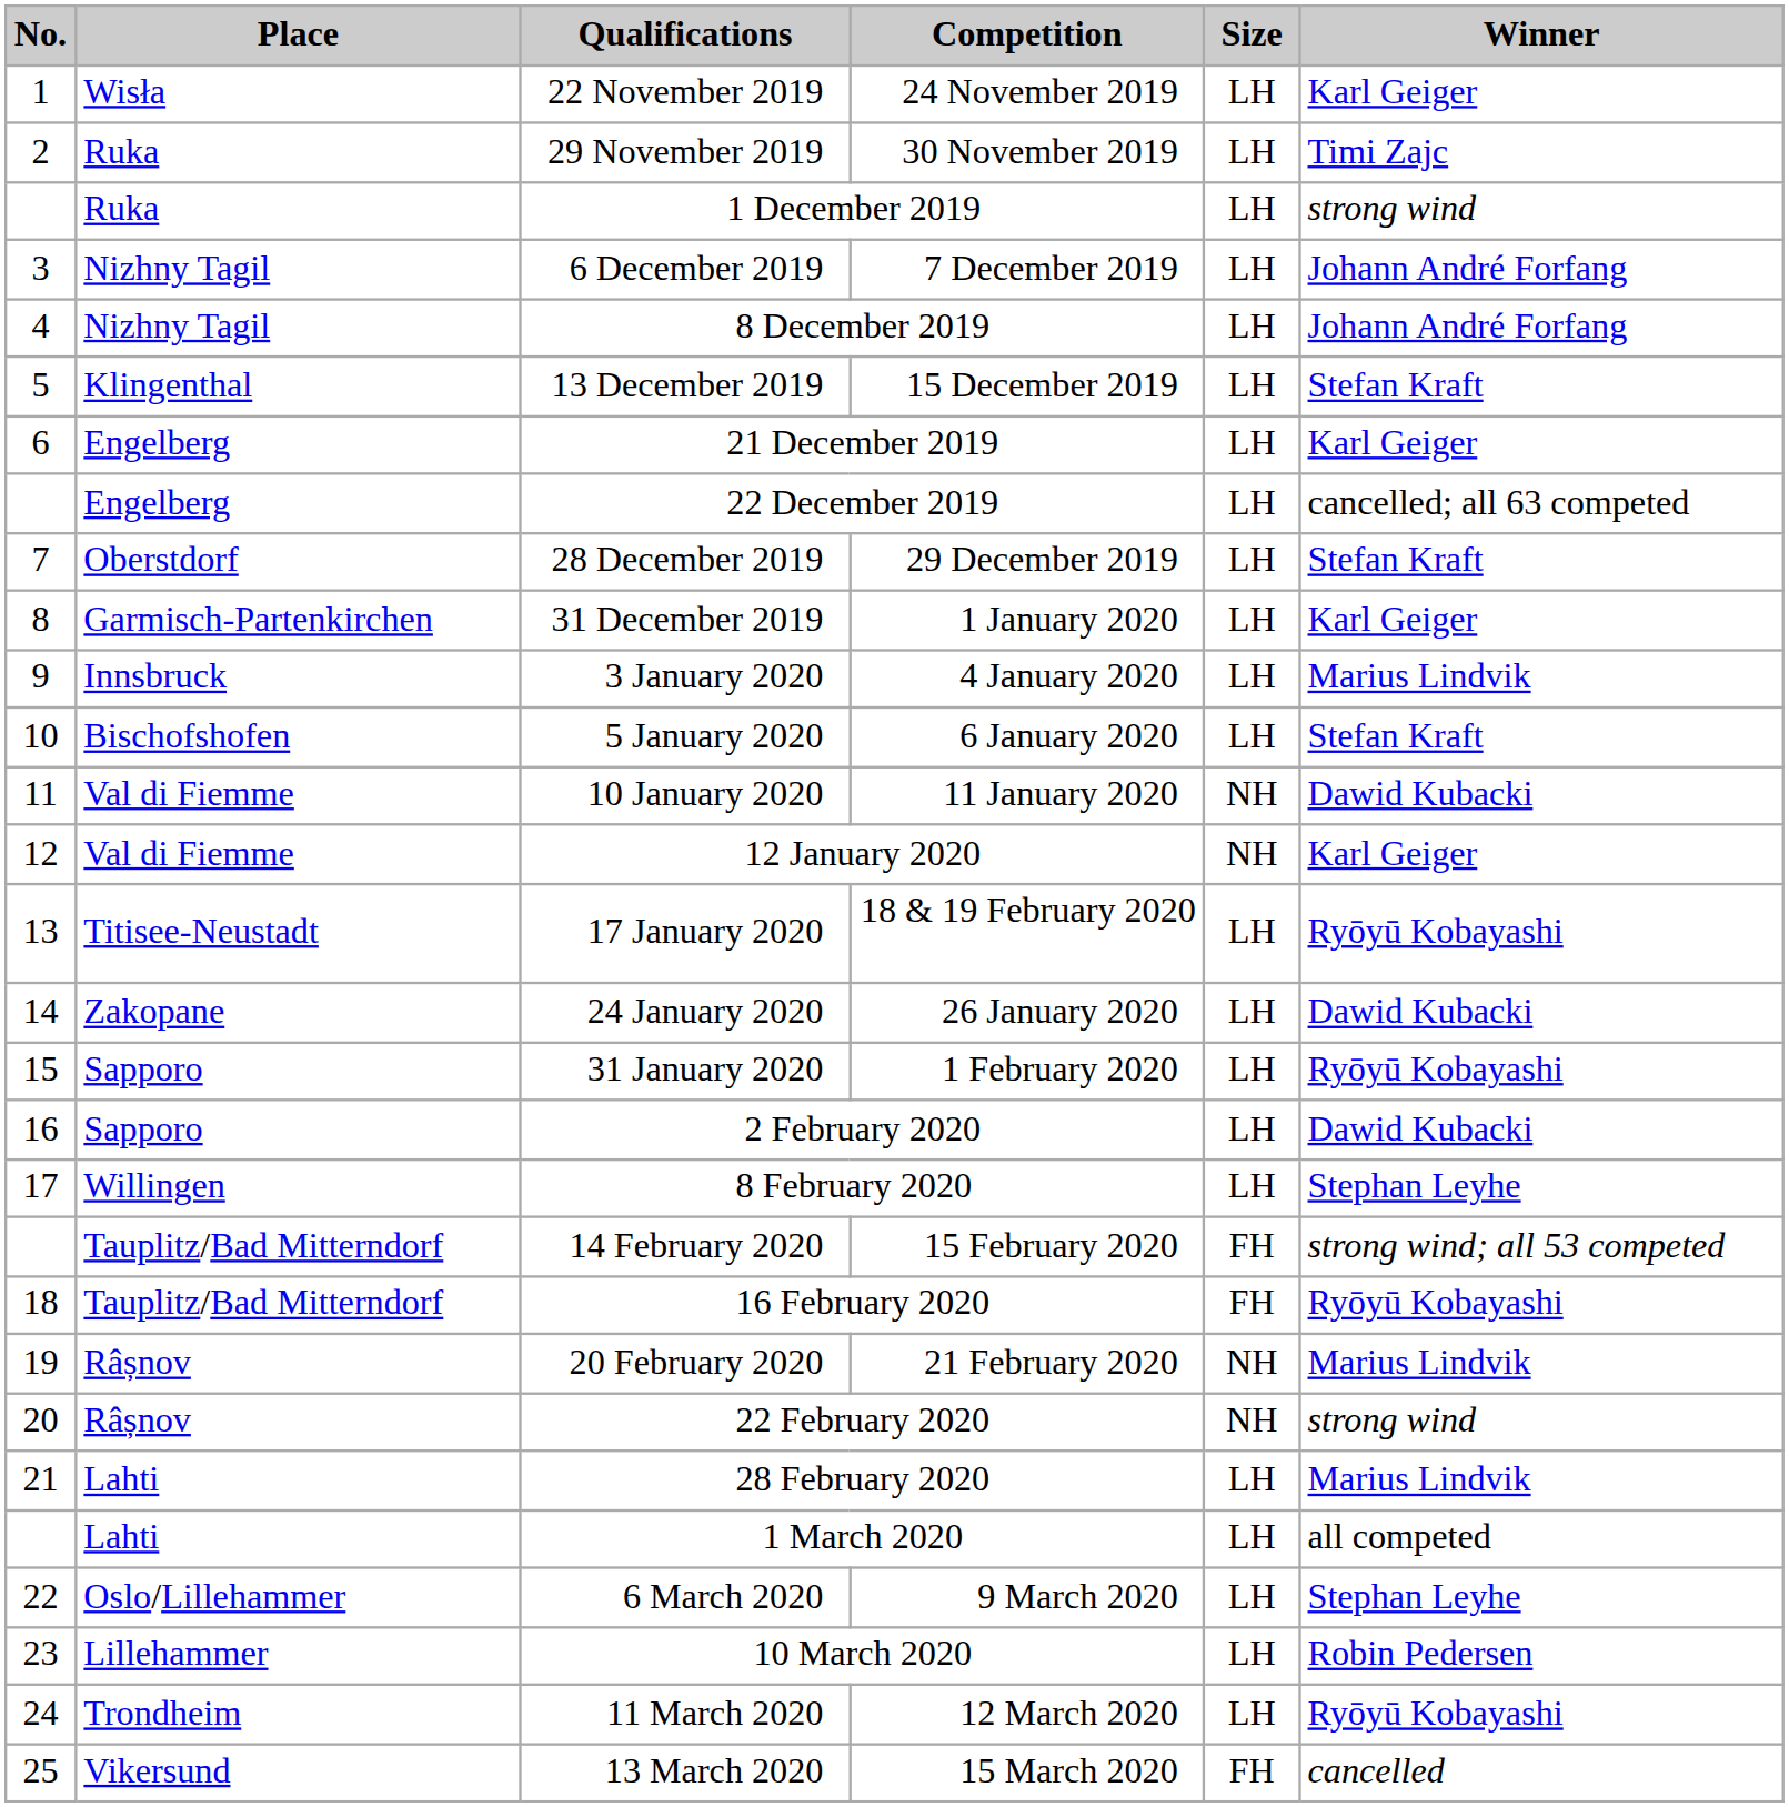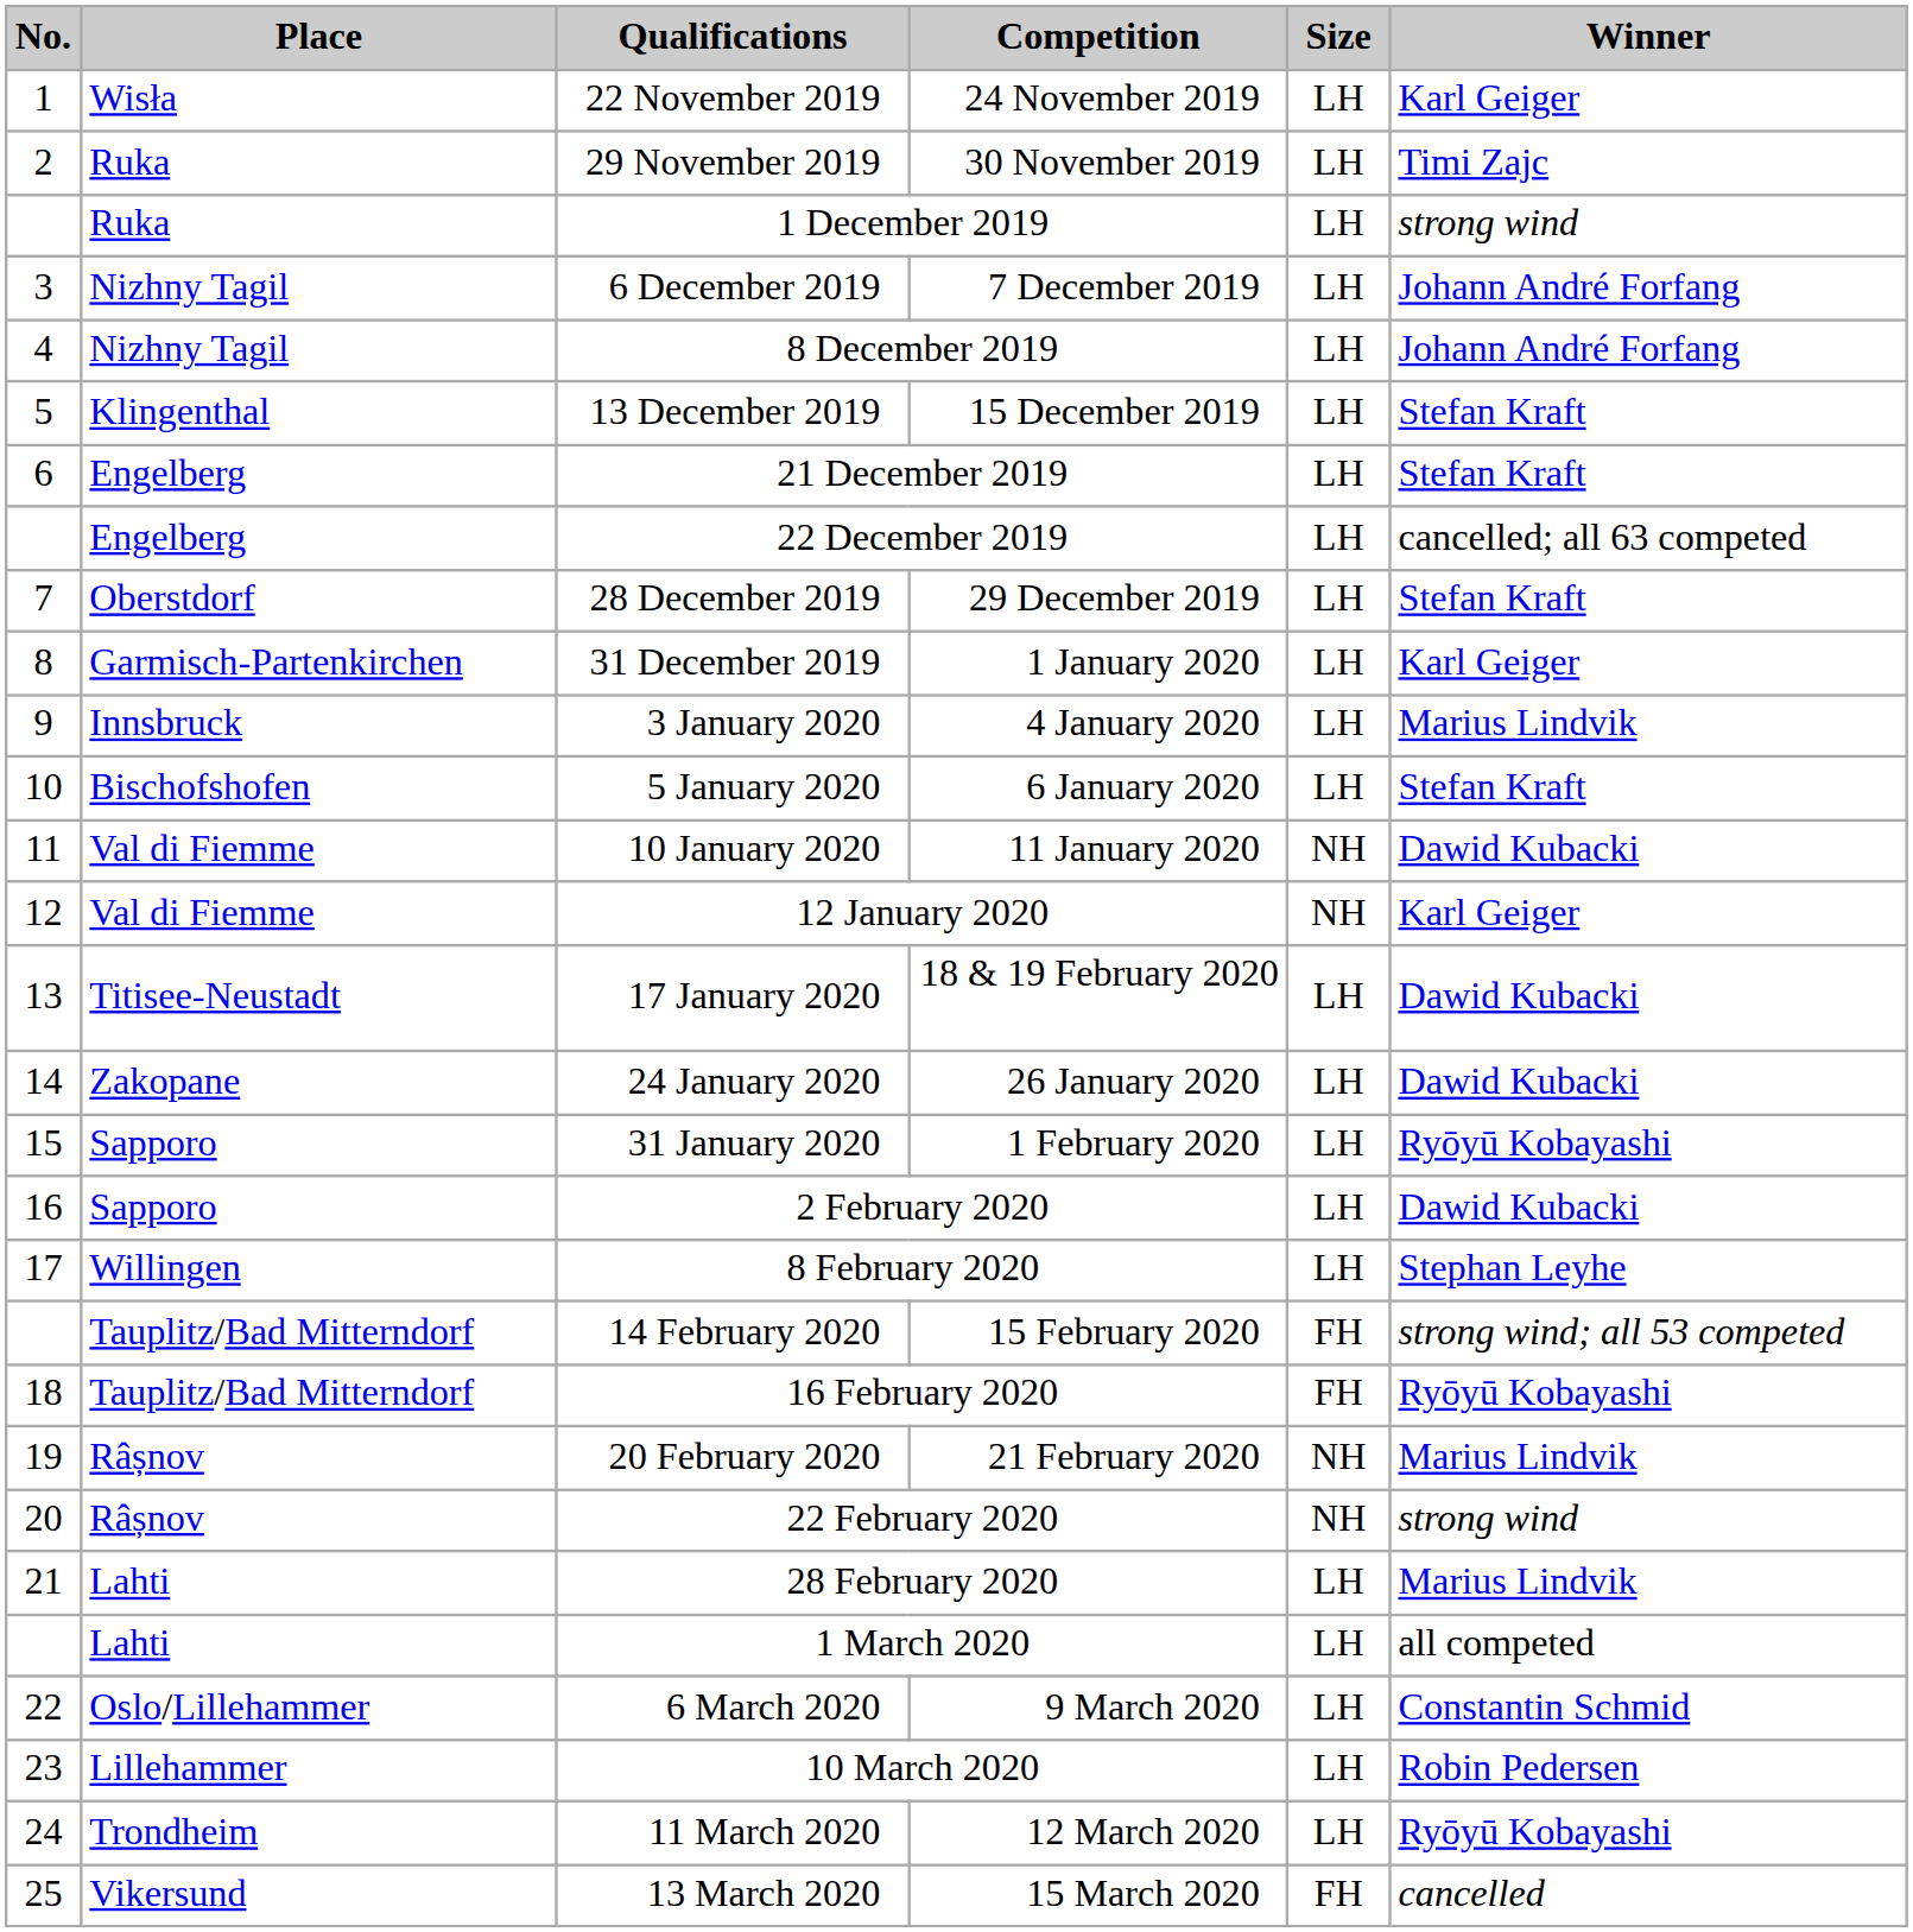21 December 2019 | Winner: Karl Geiger -> Stefan Kraft
17 January 2020 | Winner: Ryōyū Kobayashi -> Dawid Kubacki
6 March 2020 | Winner: Stephan Leyhe -> Constantin Schmid
